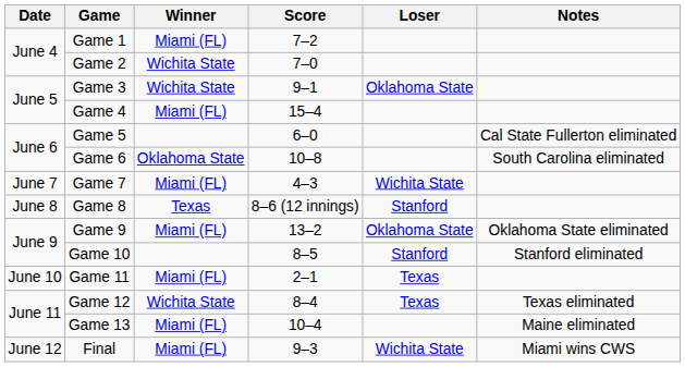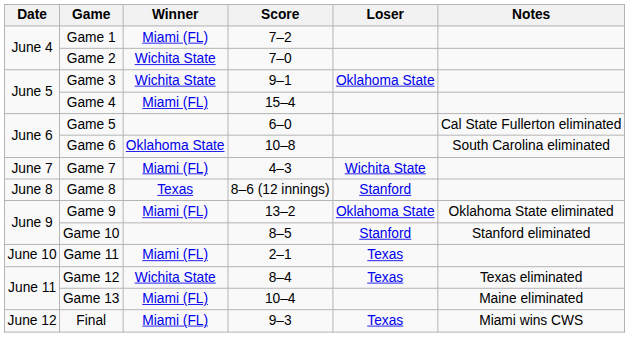Final | Loser: Wichita State -> Texas
